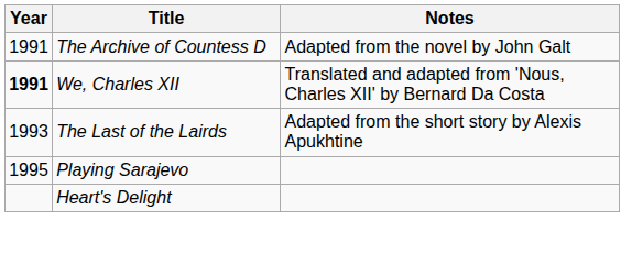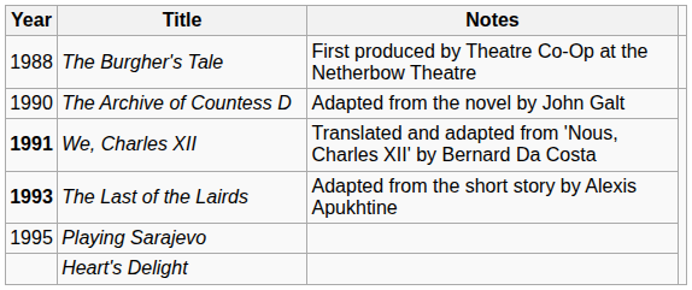+ row: 1988 | The Burgher's Tale | First produced by Theatre Co-Op at the Netherbow Theatre
The Archive of Countess D | Year: 1991 -> 1990
The Last of the Lairds | Year: normal -> bold
